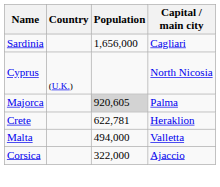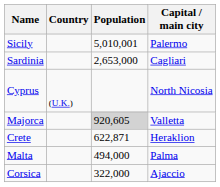+ row: Sicily | 5,010,001 | Palermo
Sardinia | Population: 1,656,000 -> 2,653,000
Majorca | Capital / main city: Palma -> Valletta
Crete | Population: 622,781 -> 622,871
Malta | Capital / main city: Valletta -> Palma
